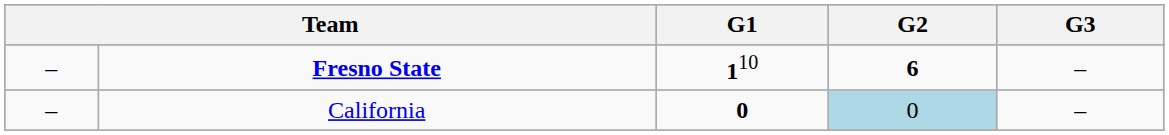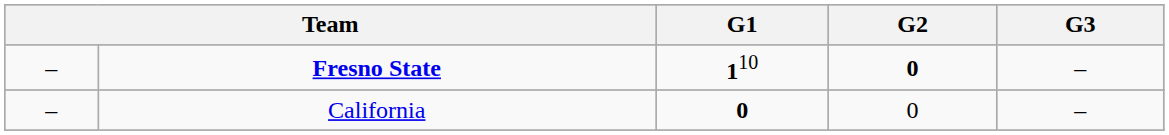Fresno State | G2: 6 -> 0
California | G2: lightblue background -> no background
